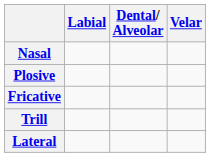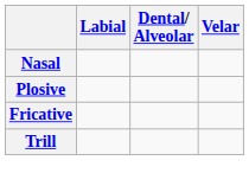- row: Lateral
